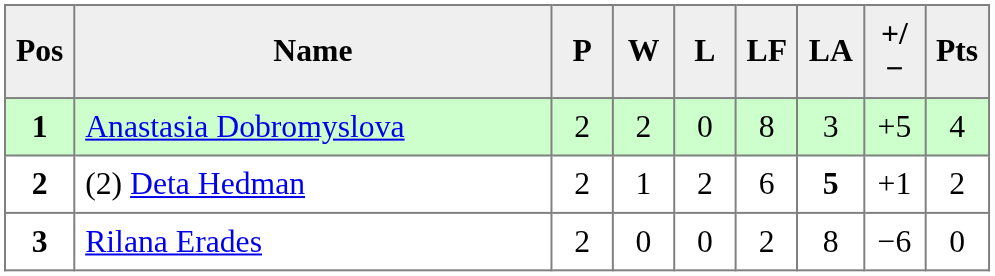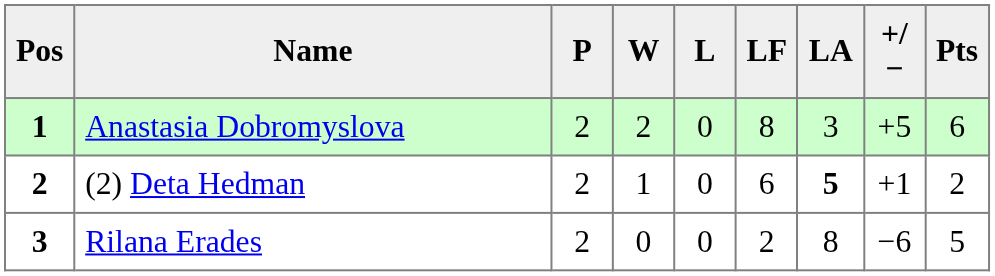Anastasia Dobromyslova | Pts: 4 -> 6
(2) Deta Hedman | L: 2 -> 0
Rilana Erades | Pts: 0 -> 5
